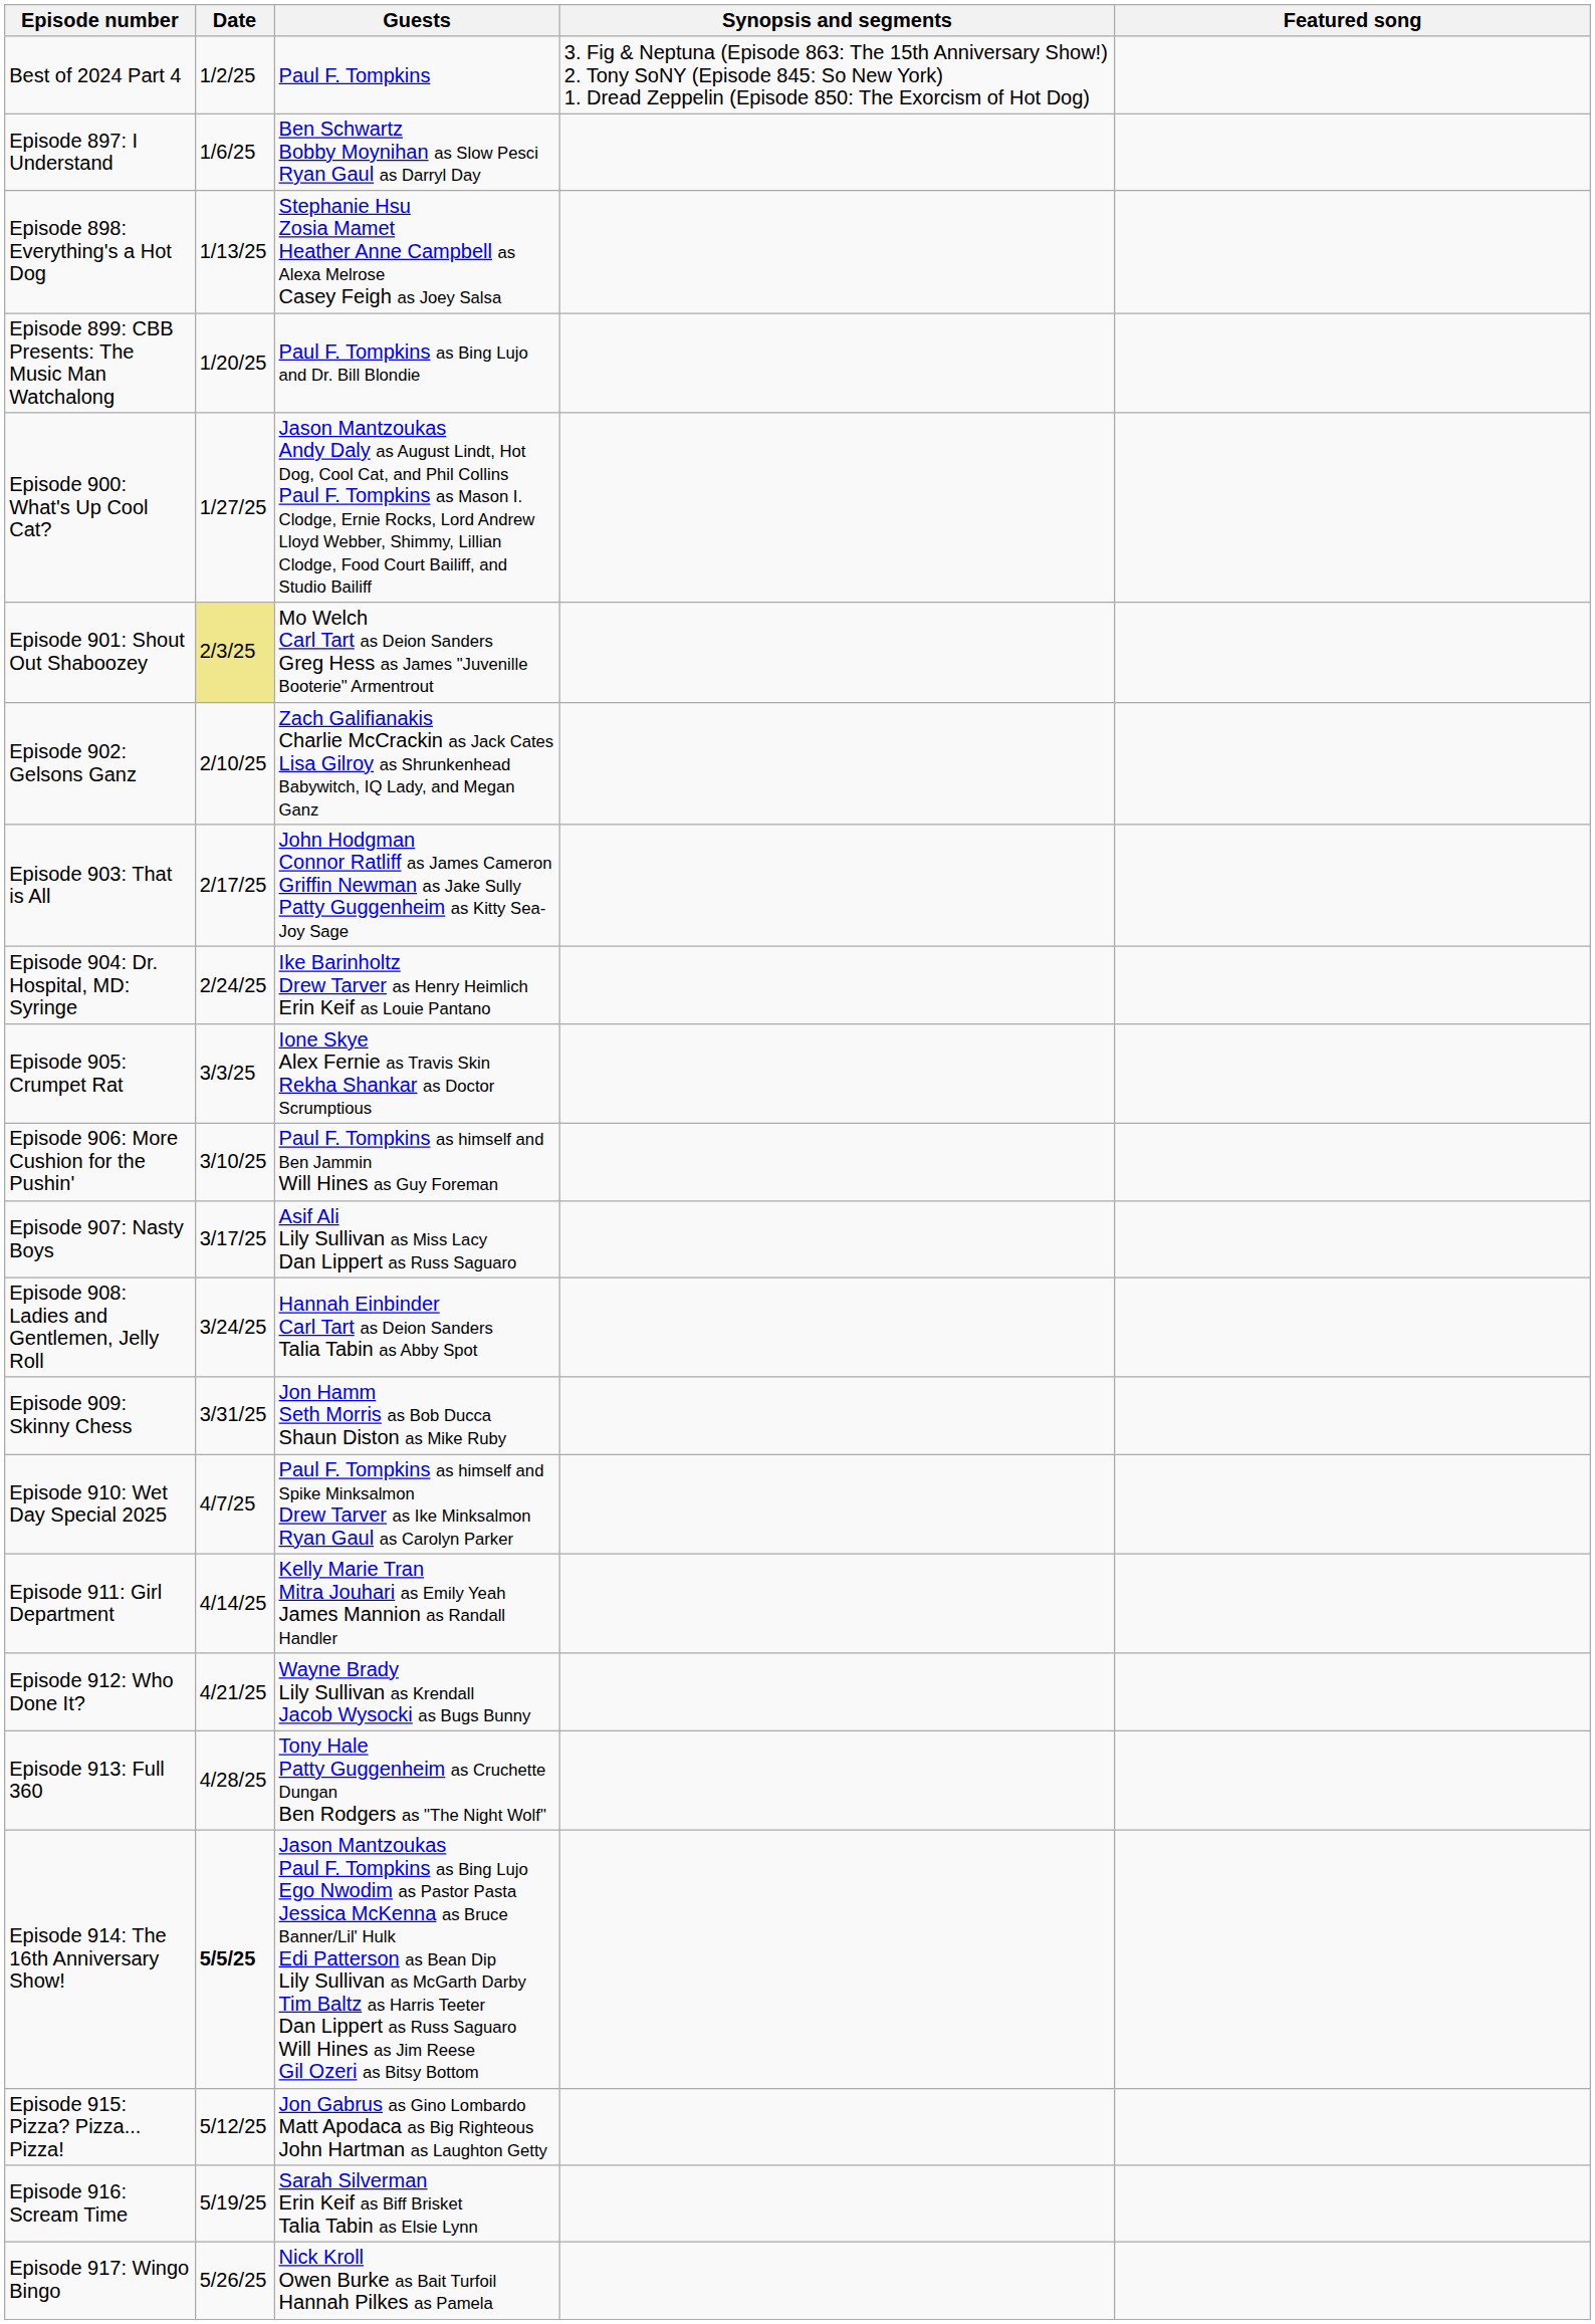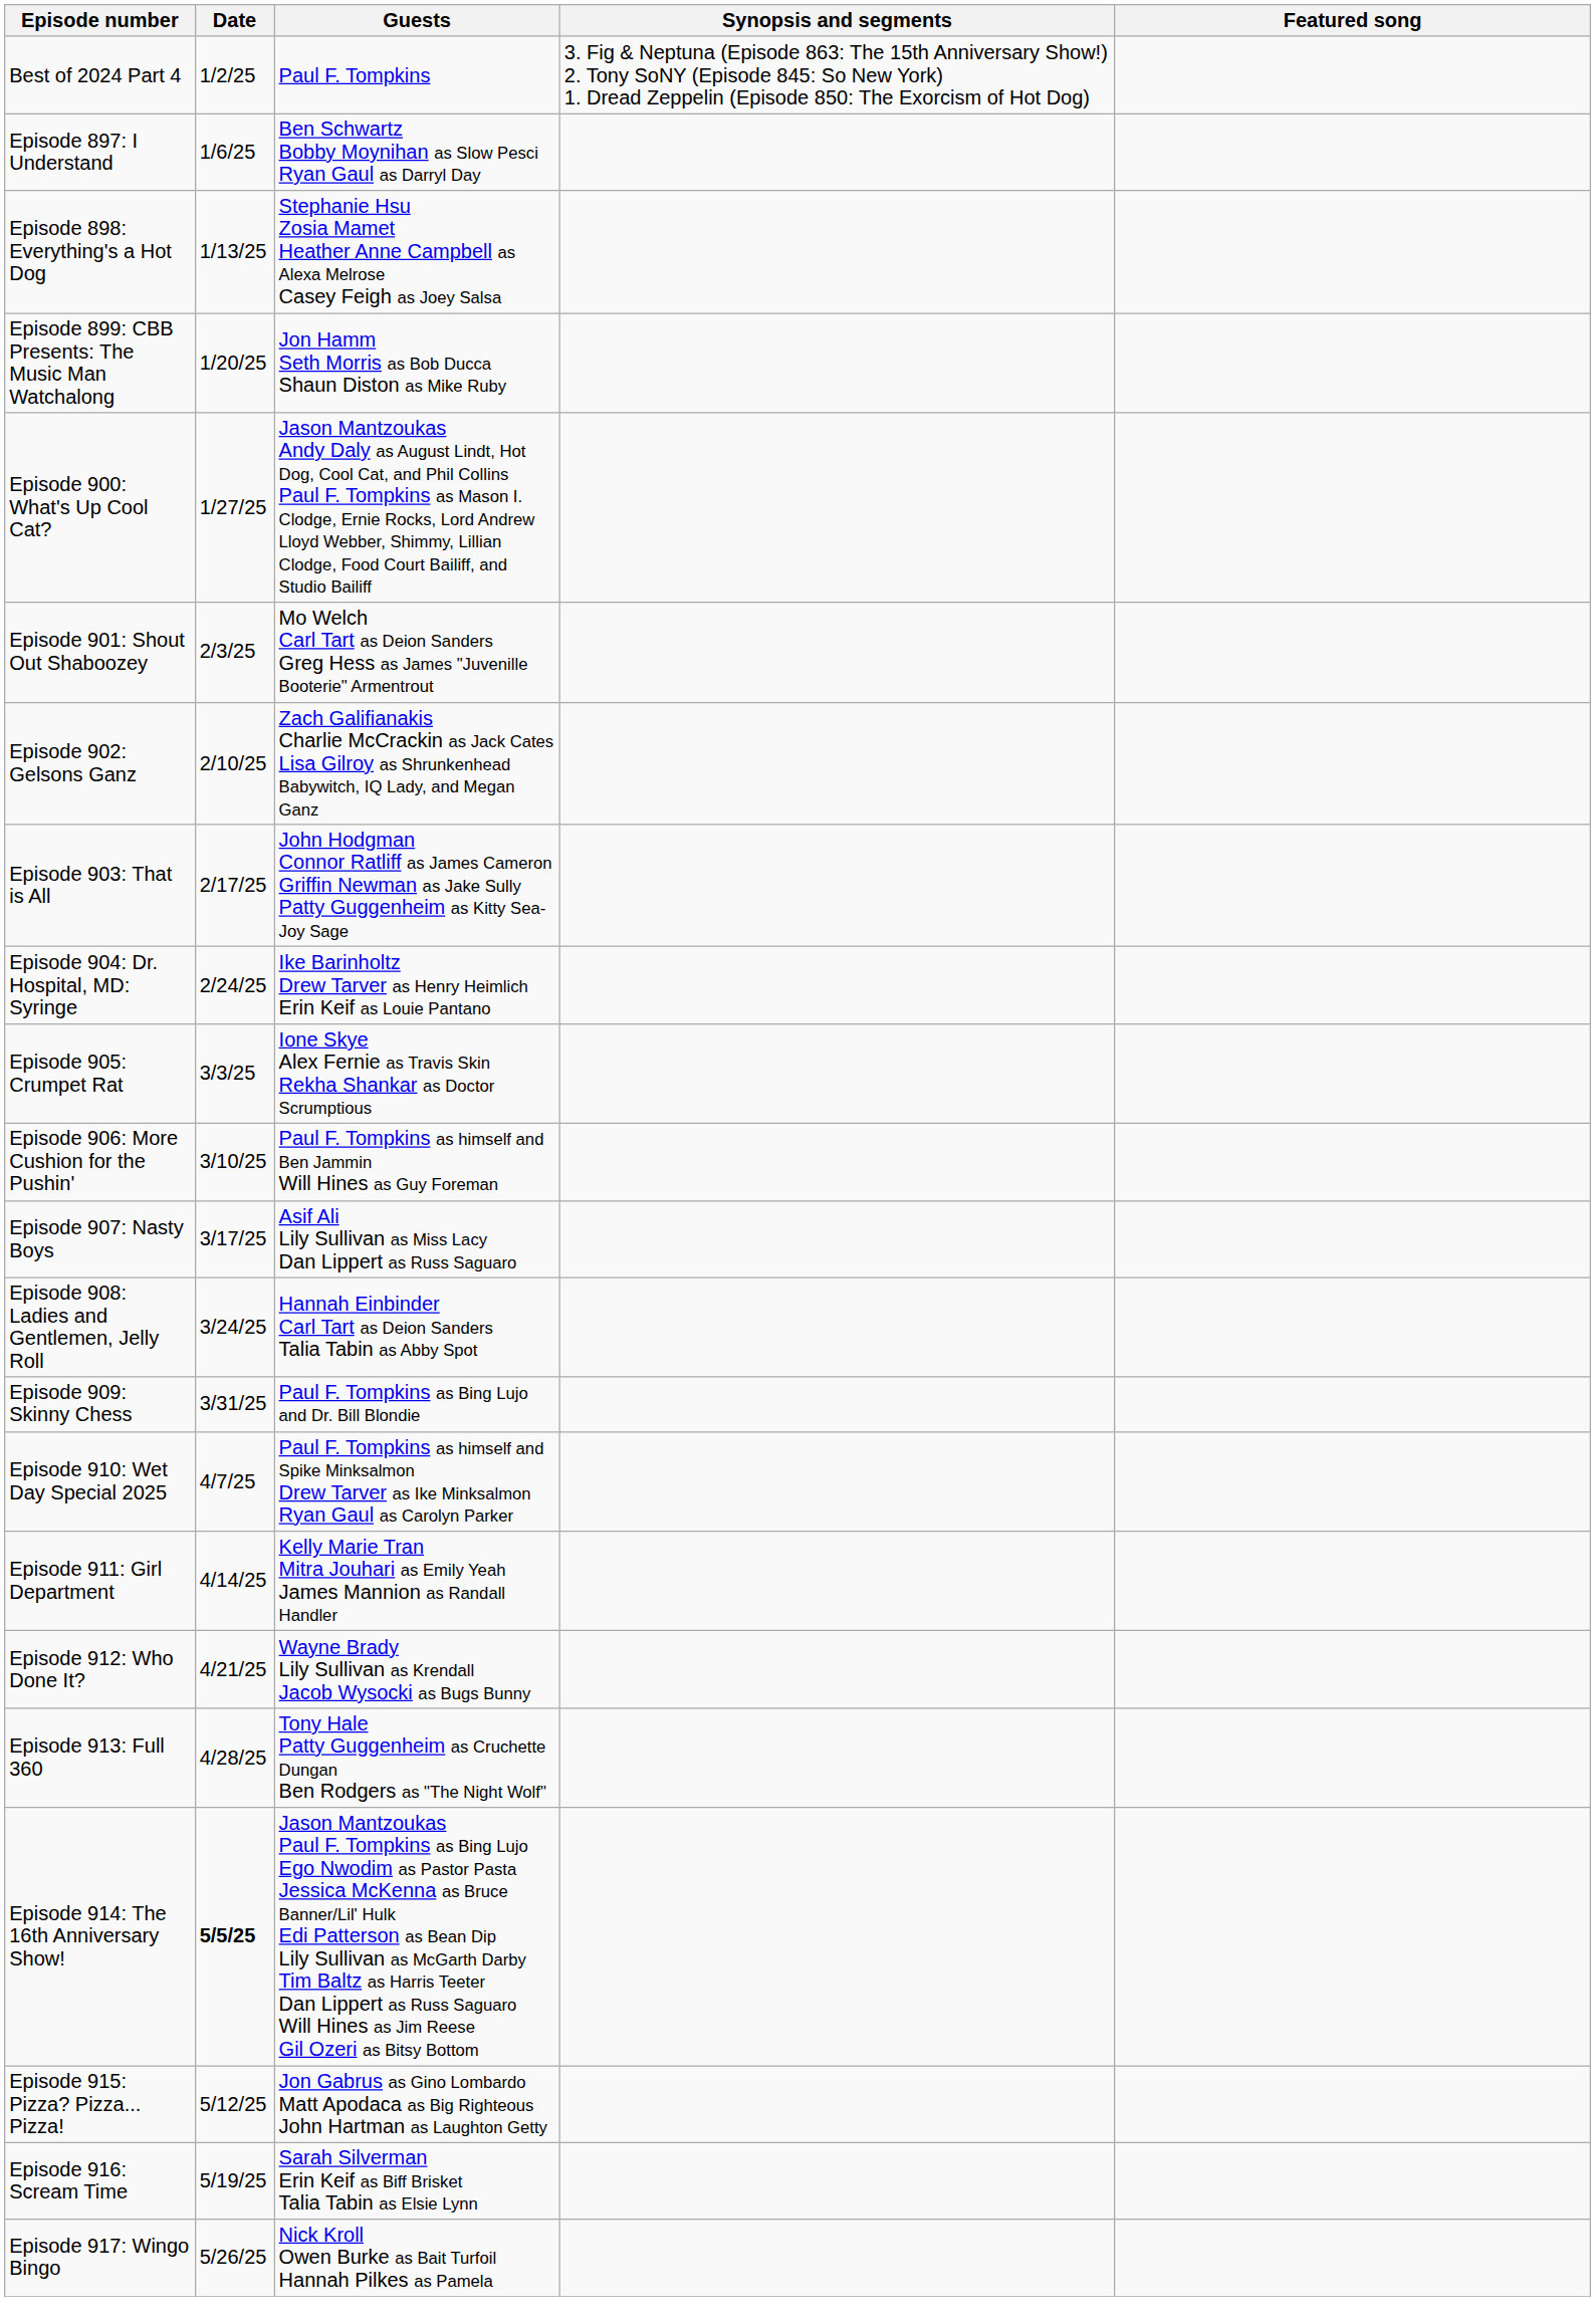Episode 899: CBB Presents: The Music Man Watchalong | Guests: Paul F. Tompkins as Bing Lujo and Dr. Bill Blondie -> Jon Hamm Seth Morris as Bob Ducca Shaun Diston as Mike Ruby
Episode 901: Shout Out Shaboozey | Date: khaki background -> no background
Episode 909: Skinny Chess | Guests: Jon Hamm Seth Morris as Bob Ducca Shaun Diston as Mike Ruby -> Paul F. Tompkins as Bing Lujo and Dr. Bill Blondie
